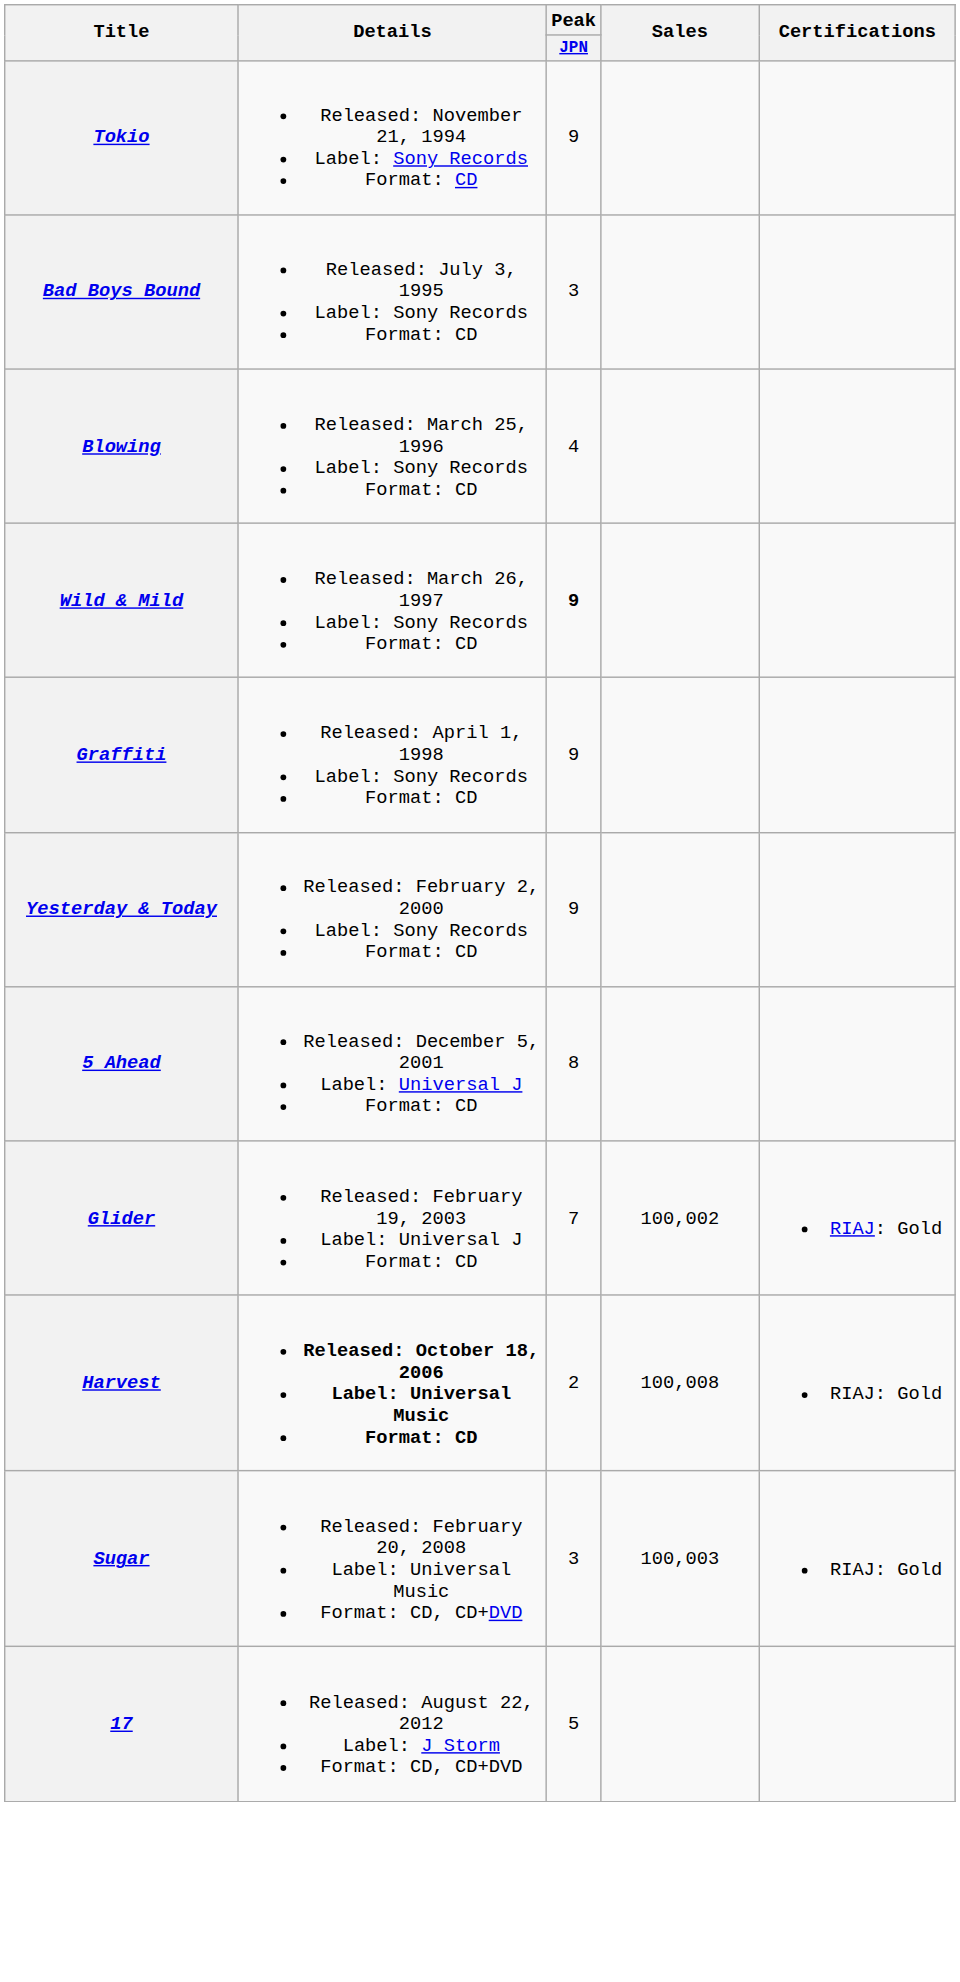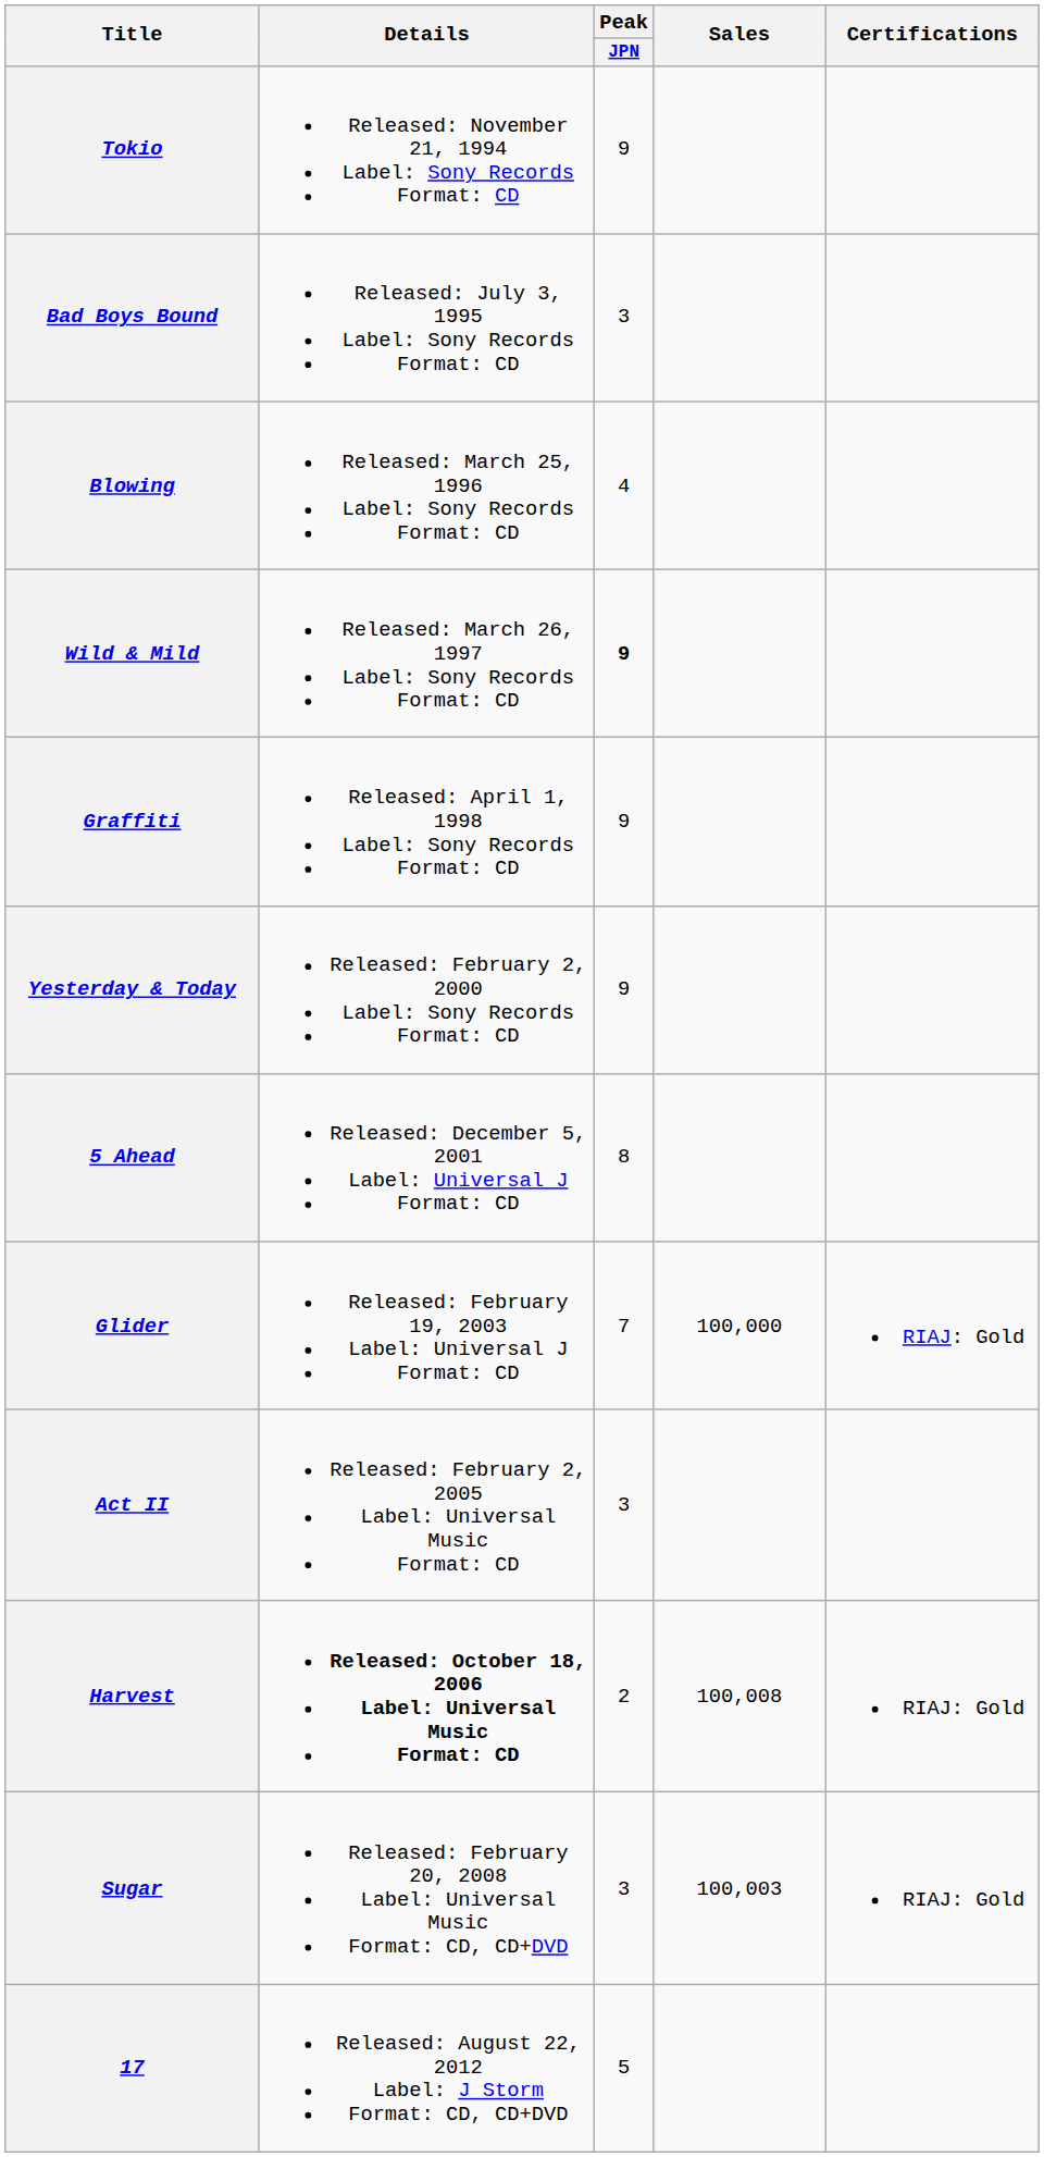Glider | Sales: 100,002 -> 100,000
+ row: Act II | Released: February 2, 2005 Label: Universal Music Format: CD | 3
